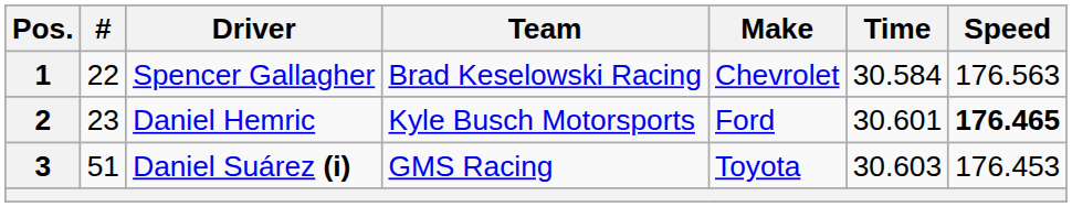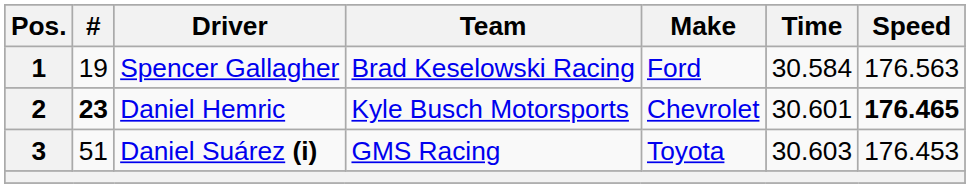1 | #: 22 -> 19
1 | Make: Chevrolet -> Ford
2 | #: normal -> bold
2 | Make: Ford -> Chevrolet
